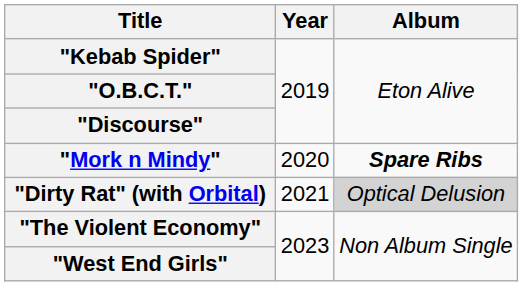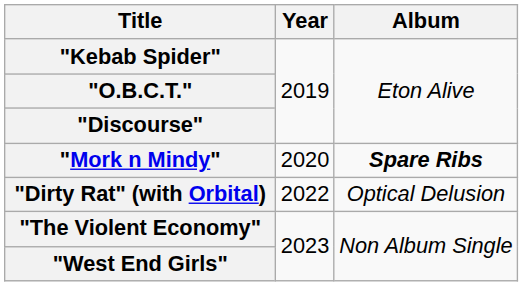"Dirty Rat" (with Orbital) | Year: 2021 -> 2022
"Dirty Rat" (with Orbital) | Album: lightgrey background -> no background
